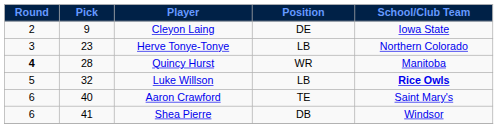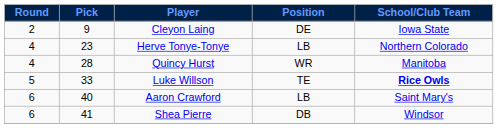Herve Tonye-Tonye | Round: 3 -> 4
Quincy Hurst | Round: bold -> normal
Luke Willson | Pick: 32 -> 33
Luke Willson | Position: LB -> TE
Aaron Crawford | Position: TE -> LB
